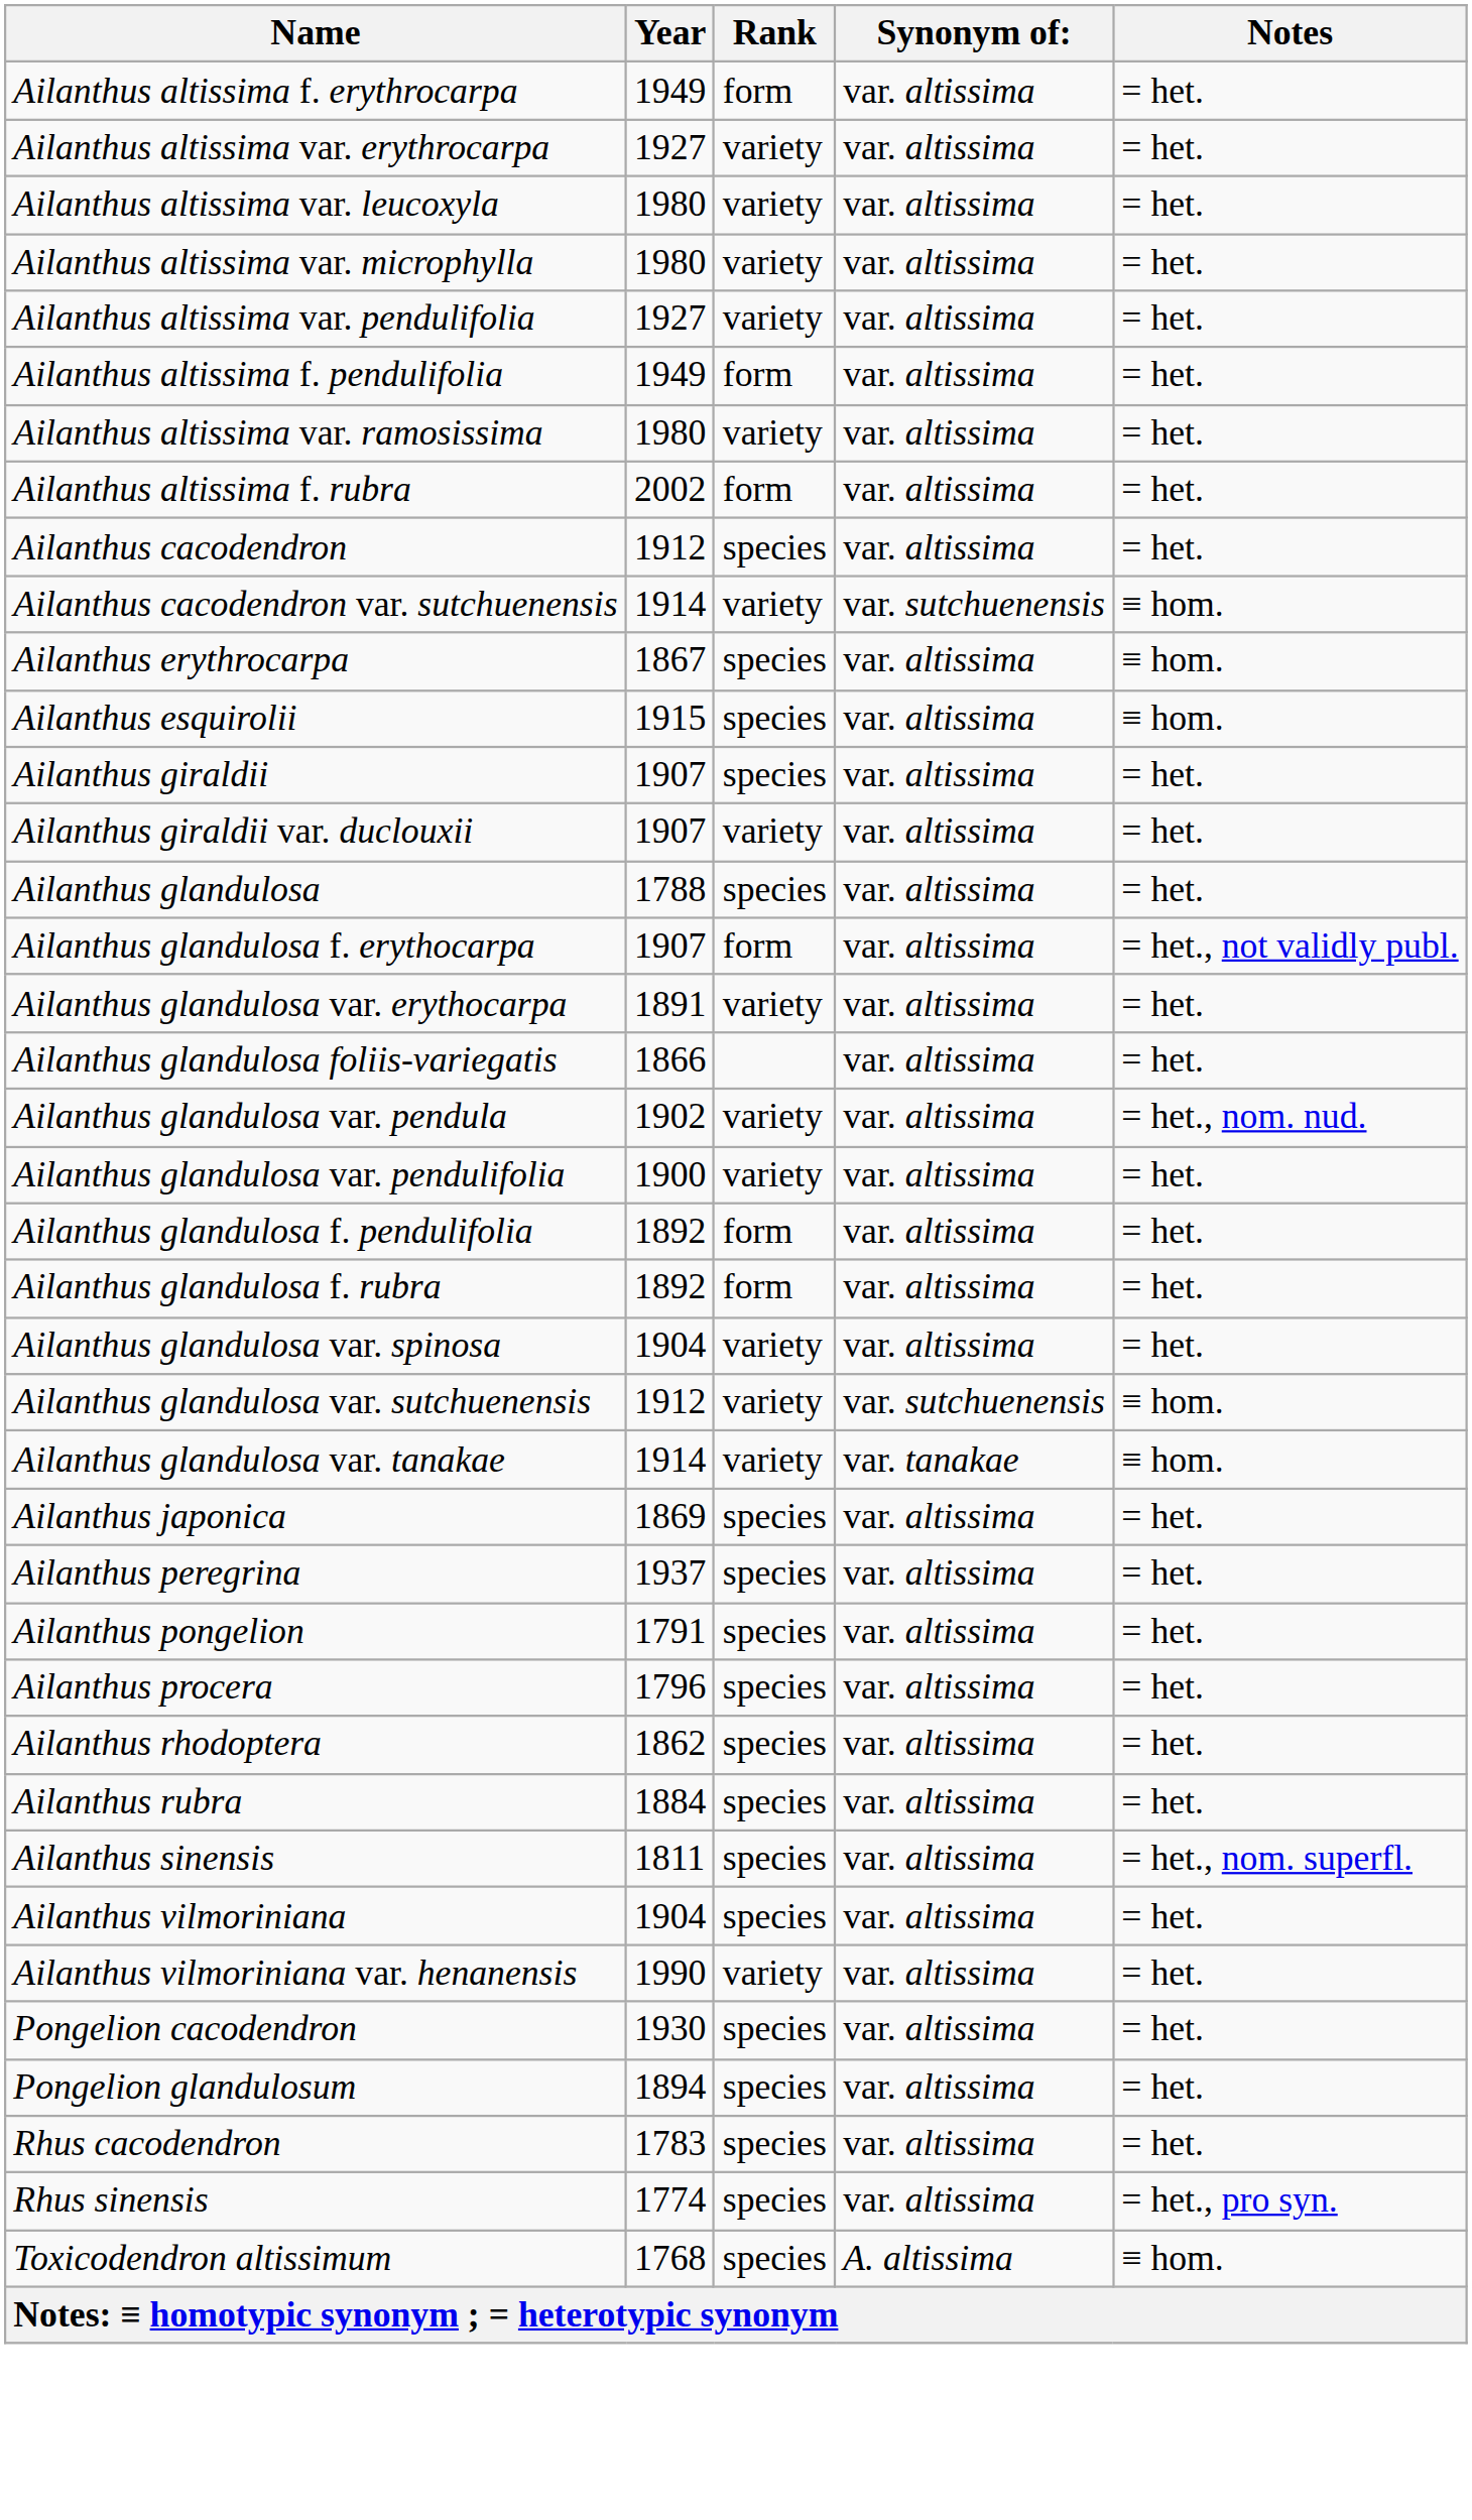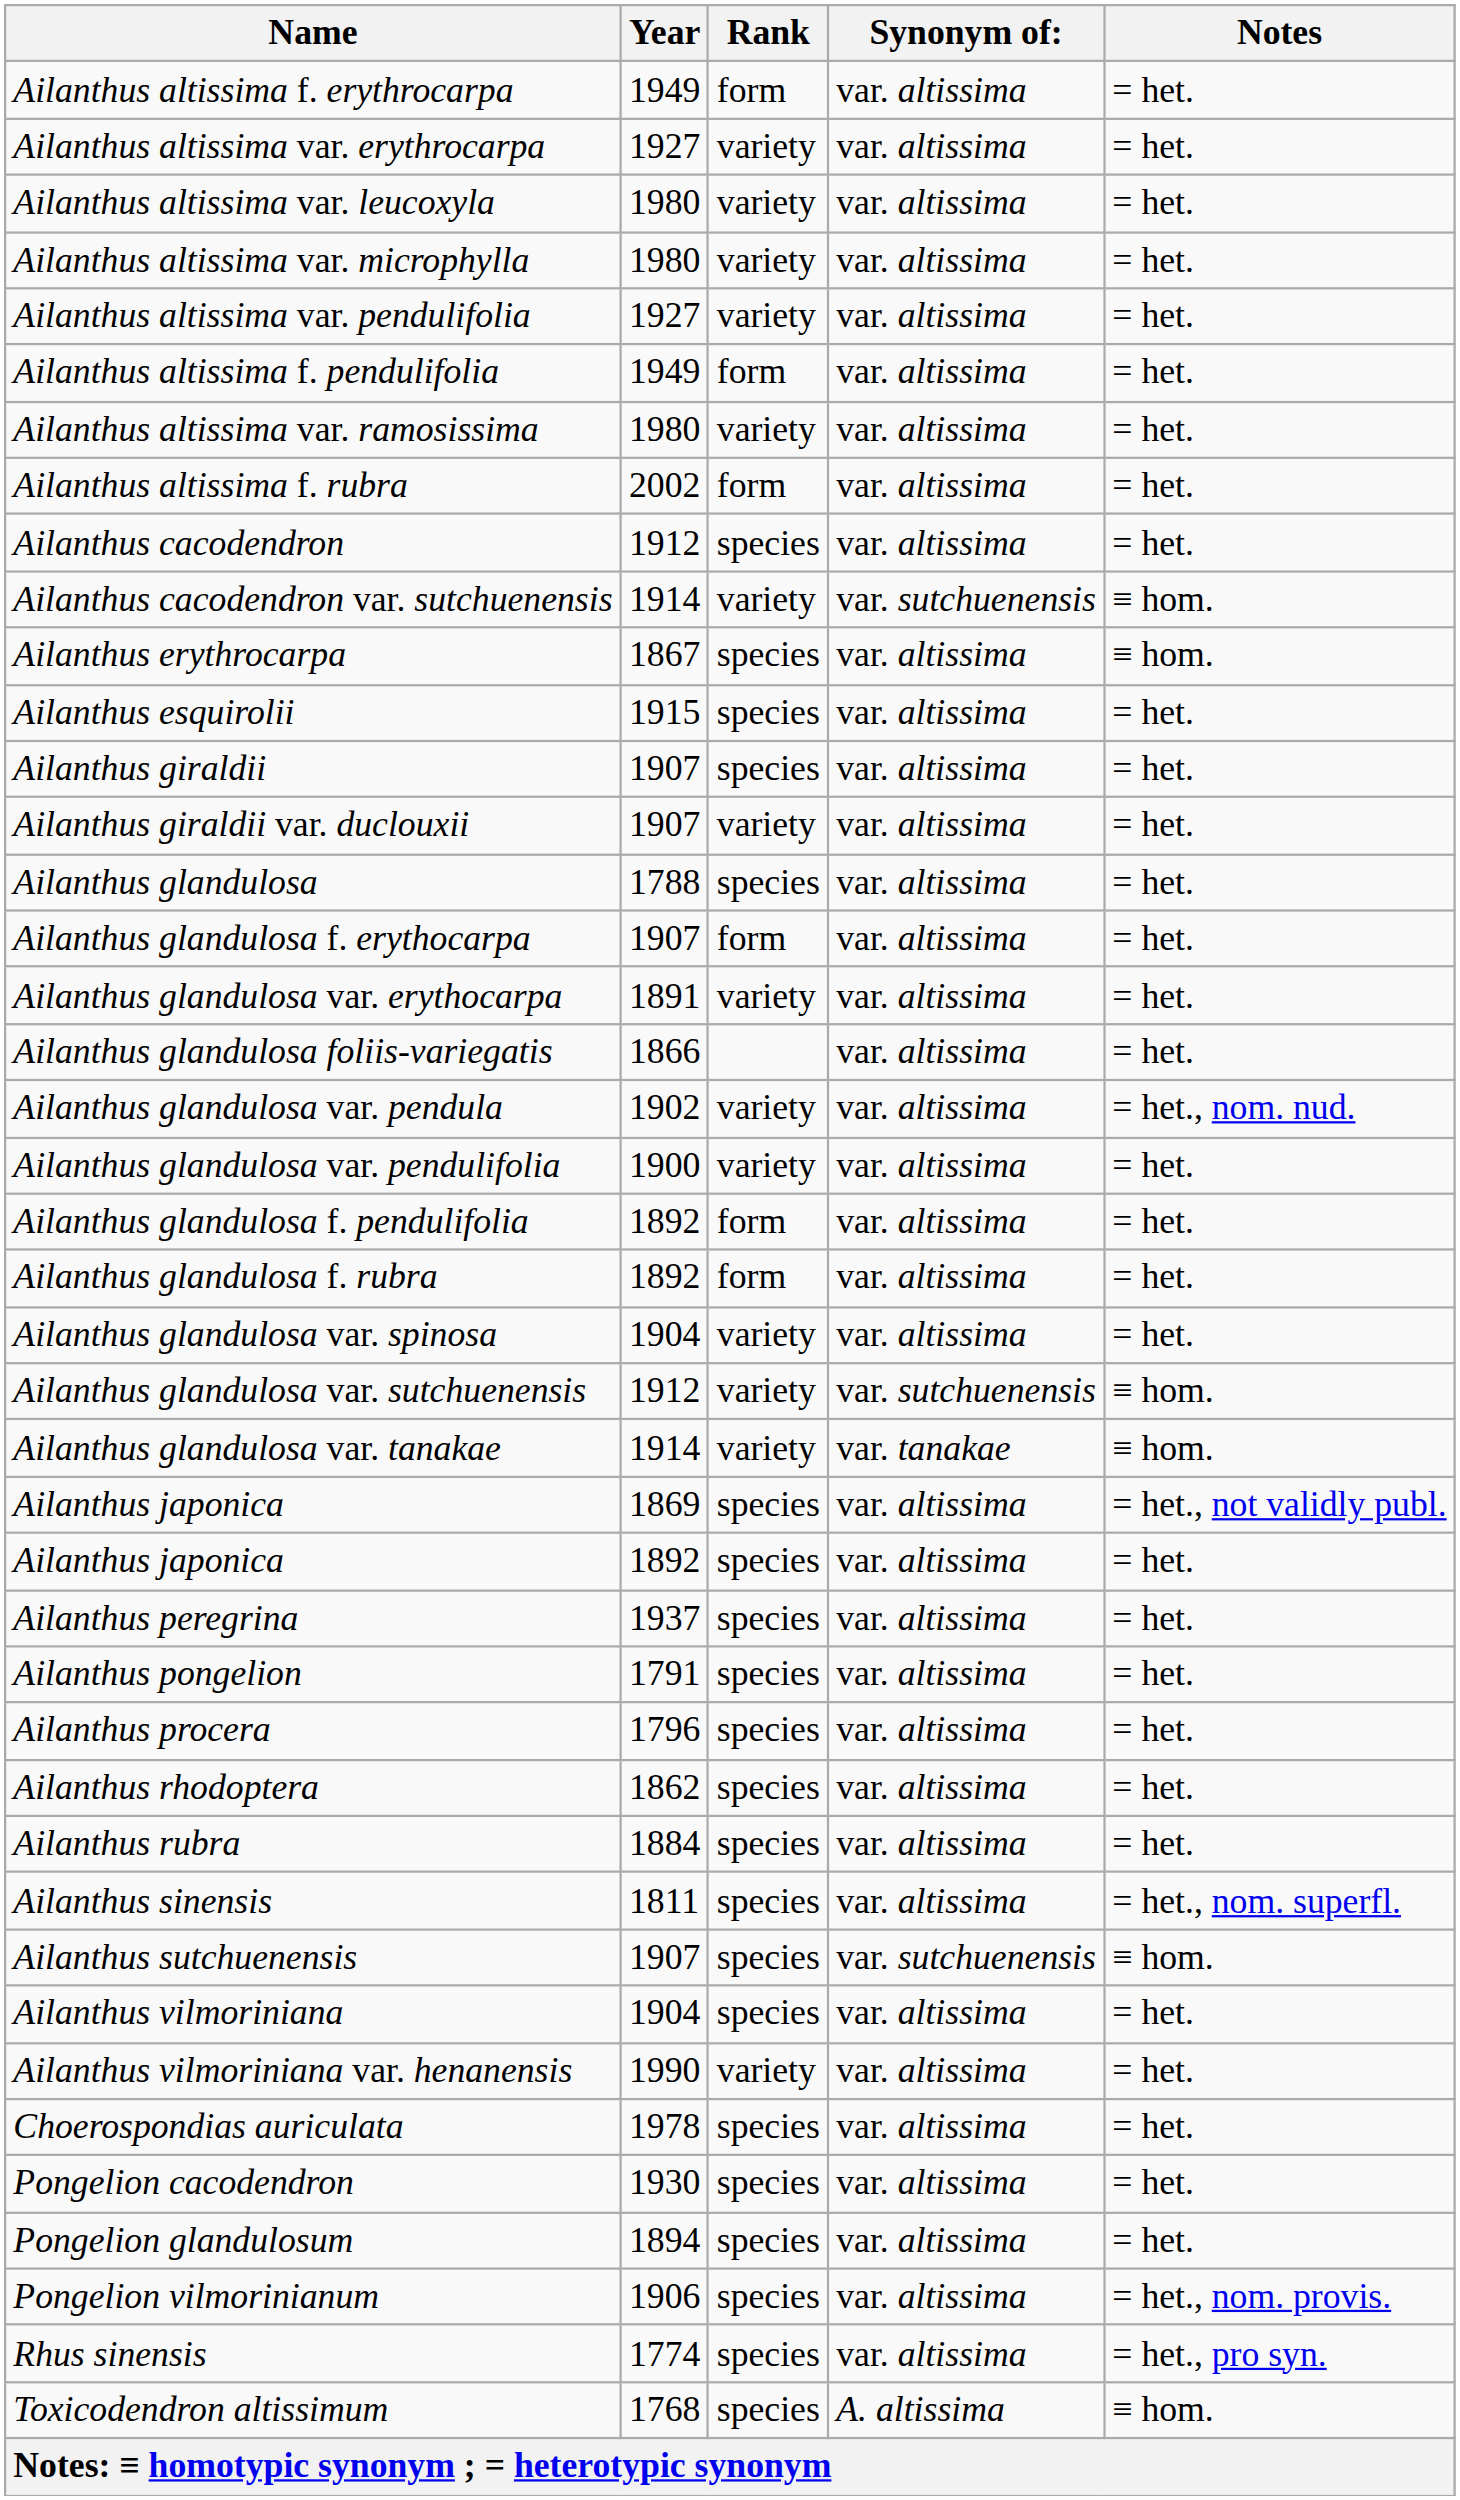Ailanthus esquirolii | Notes: ≡ hom. -> = het.
Ailanthus glandulosa f. erythocarpa | Notes: = het., not validly publ. -> = het.
Ailanthus japonica / 1869 | Notes: = het. -> = het., not validly publ.
+ row: Ailanthus japonica | 1892 | species | var. altissima | = het.
+ row: Ailanthus sutchuenensis | 1907 | species | var. sutchuenensis | ≡ hom.
+ row: Choerospondias auriculata | 1978 | species | var. altissima | = het.
+ row: Pongelion vilmorinianum | 1906 | species | var. altissima | = het., nom. provis.
- row: Rhus cacodendron | 1783 | species | var. altissima | = het.
